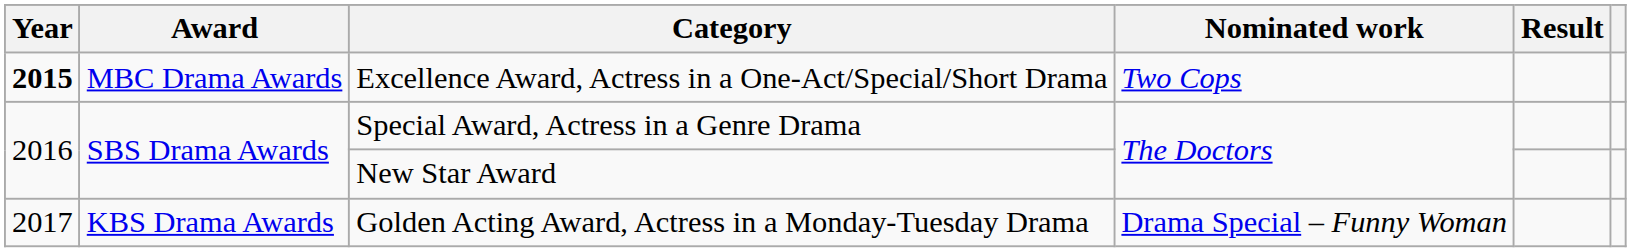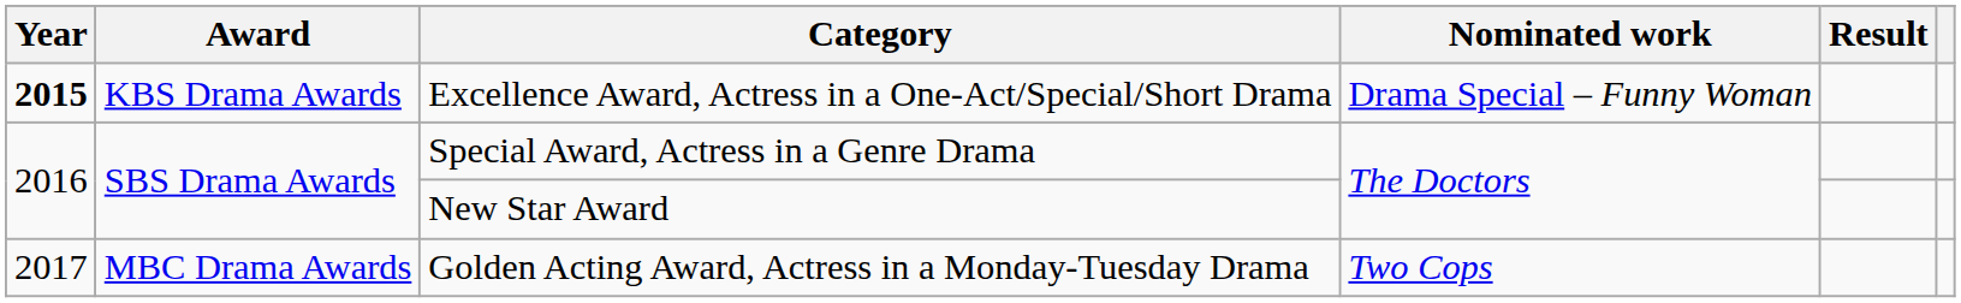Excellence Award, Actress in a One-Act/Special/Short Drama | Award: MBC Drama Awards -> KBS Drama Awards
Excellence Award, Actress in a One-Act/Special/Short Drama | Nominated work: Two Cops -> Drama Special – Funny Woman
Golden Acting Award, Actress in a Monday-Tuesday Drama | Award: KBS Drama Awards -> MBC Drama Awards
Golden Acting Award, Actress in a Monday-Tuesday Drama | Nominated work: Drama Special – Funny Woman -> Two Cops
